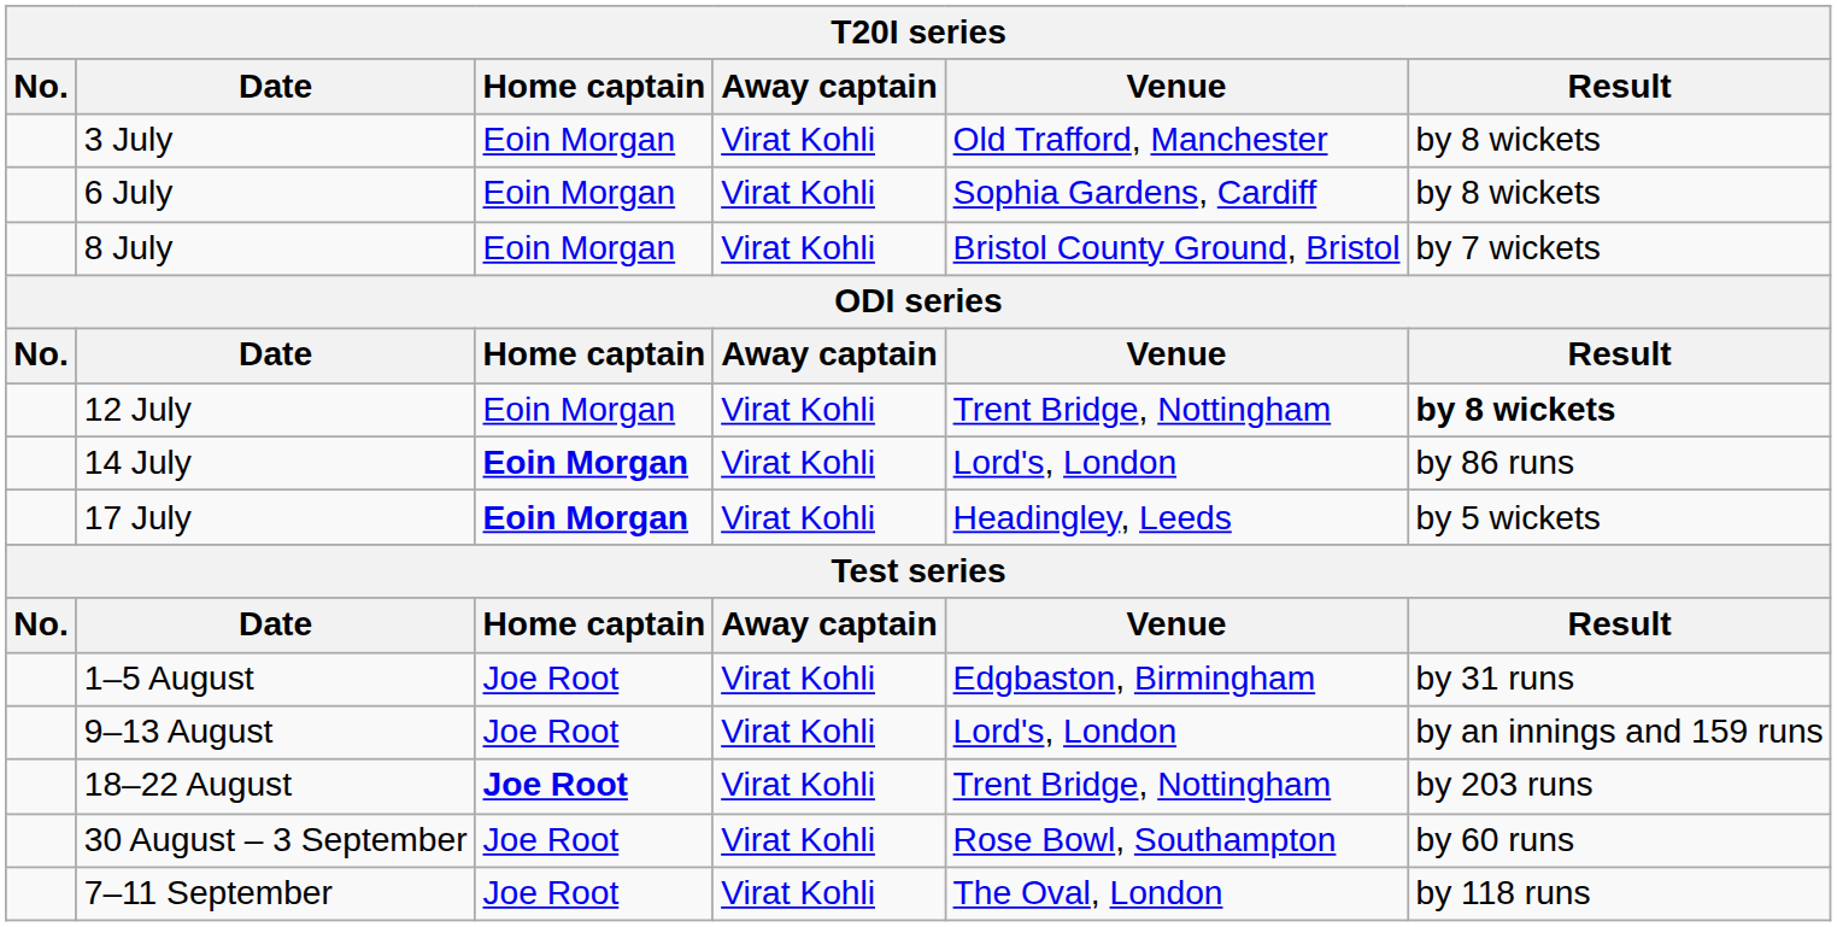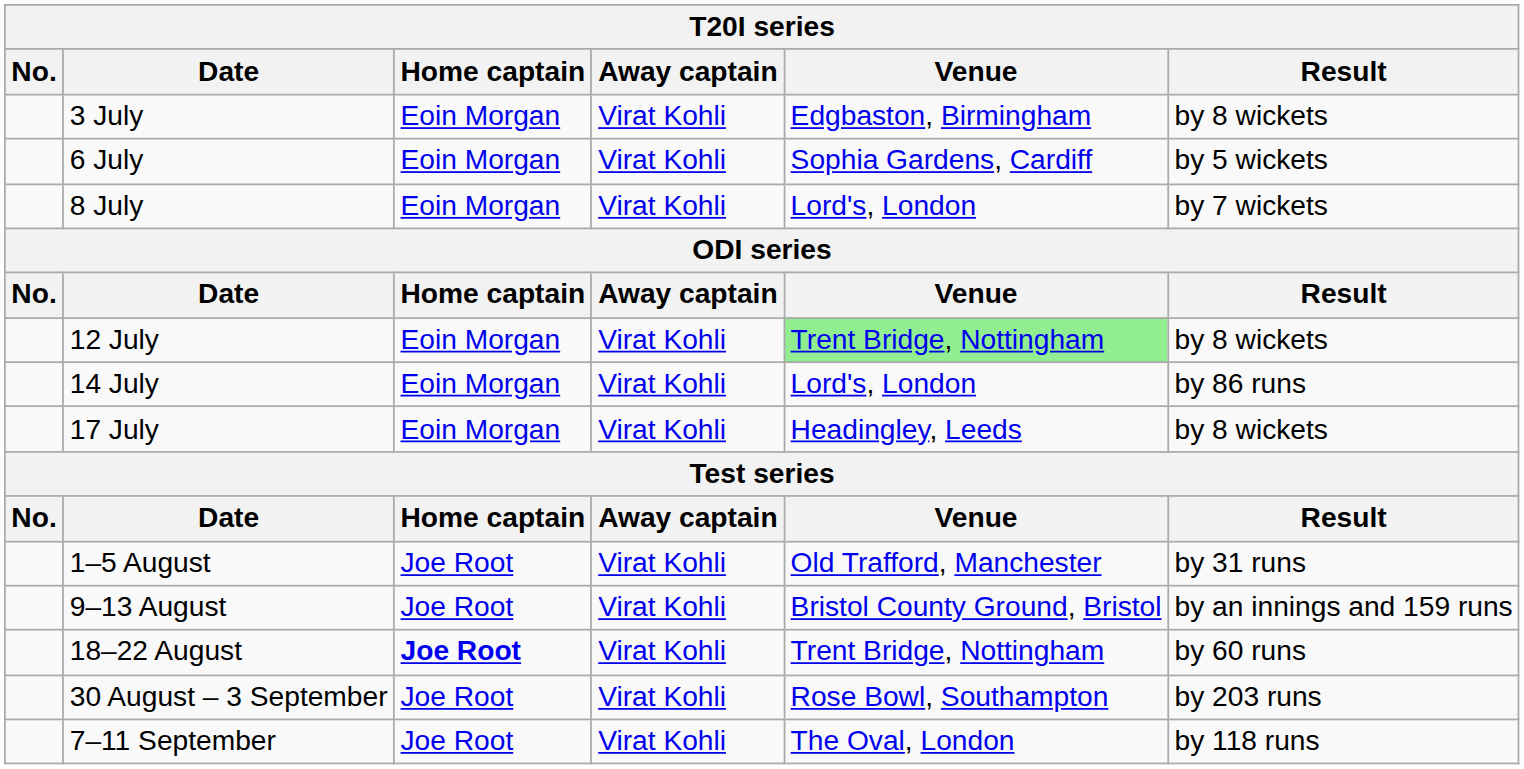3 July | Venue: Old Trafford, Manchester -> Edgbaston, Birmingham
6 July | Result: by 8 wickets -> by 5 wickets
8 July | Venue: Bristol County Ground, Bristol -> Lord's, London
12 July | Venue: no background -> lightgreen background
12 July | Result: bold -> normal
14 July | Home captain: bold -> normal
17 July | Home captain: bold -> normal
17 July | Result: by 5 wickets -> by 8 wickets
1–5 August | Venue: Edgbaston, Birmingham -> Old Trafford, Manchester
9–13 August | Venue: Lord's, London -> Bristol County Ground, Bristol
18–22 August | Result: by 203 runs -> by 60 runs
30 August – 3 September | Result: by 60 runs -> by 203 runs
